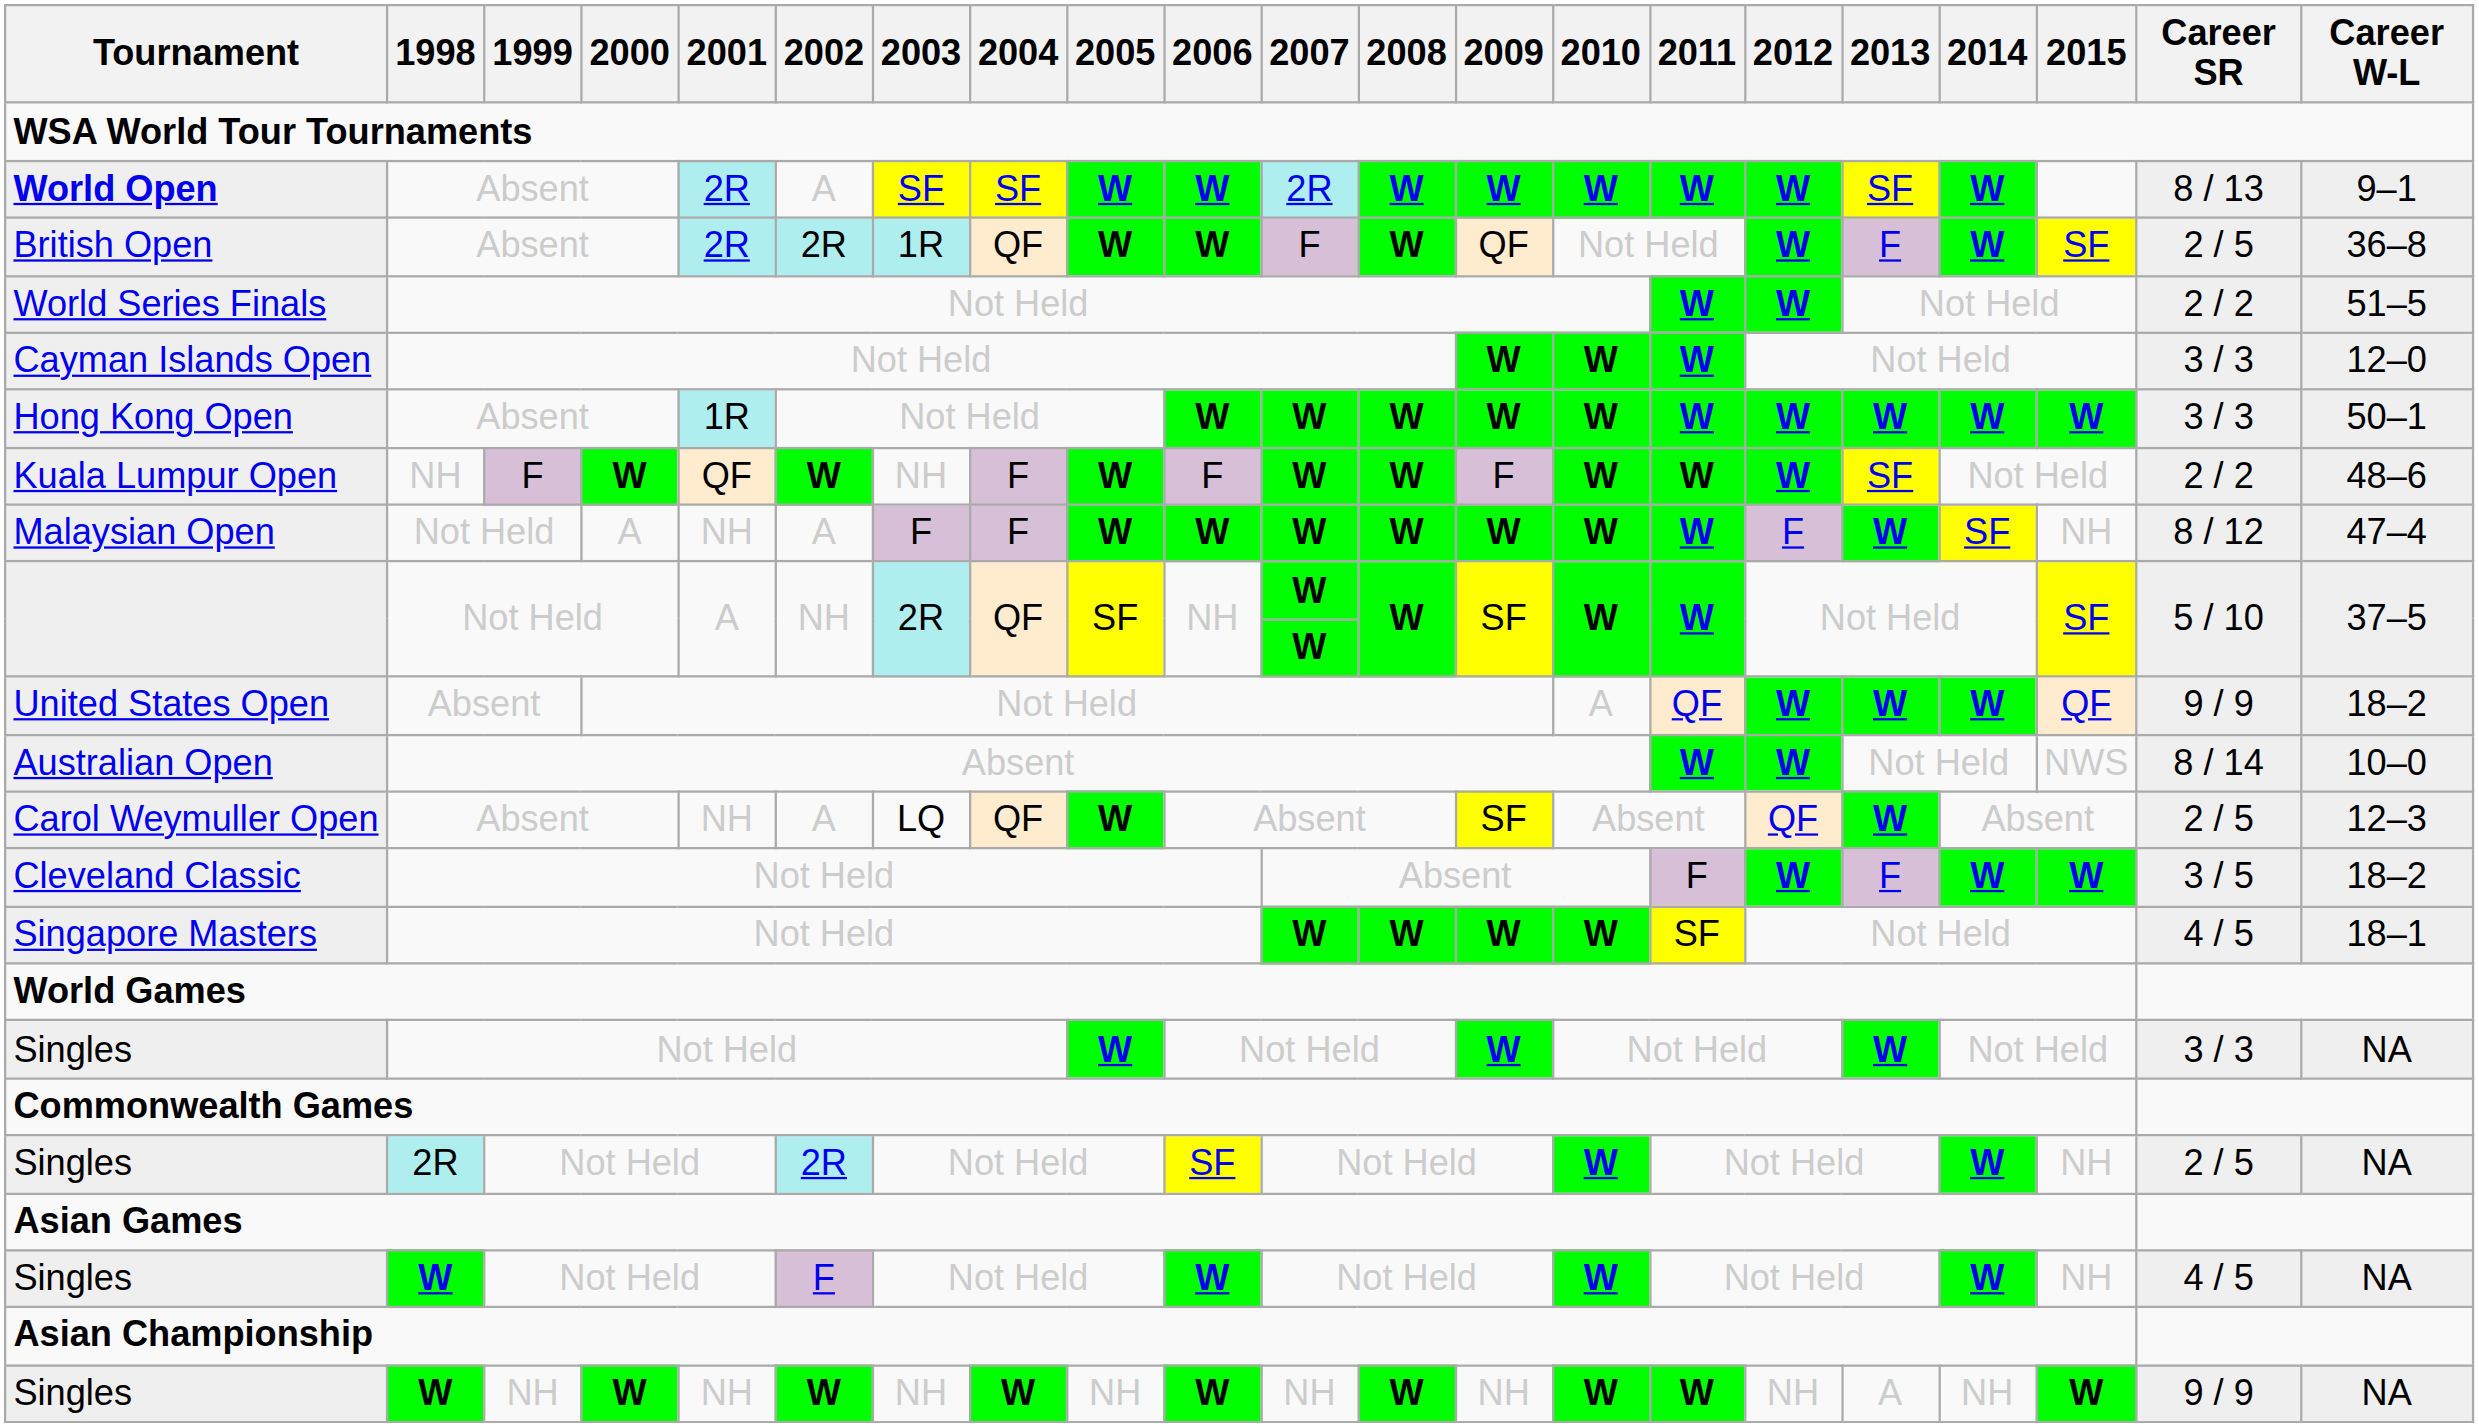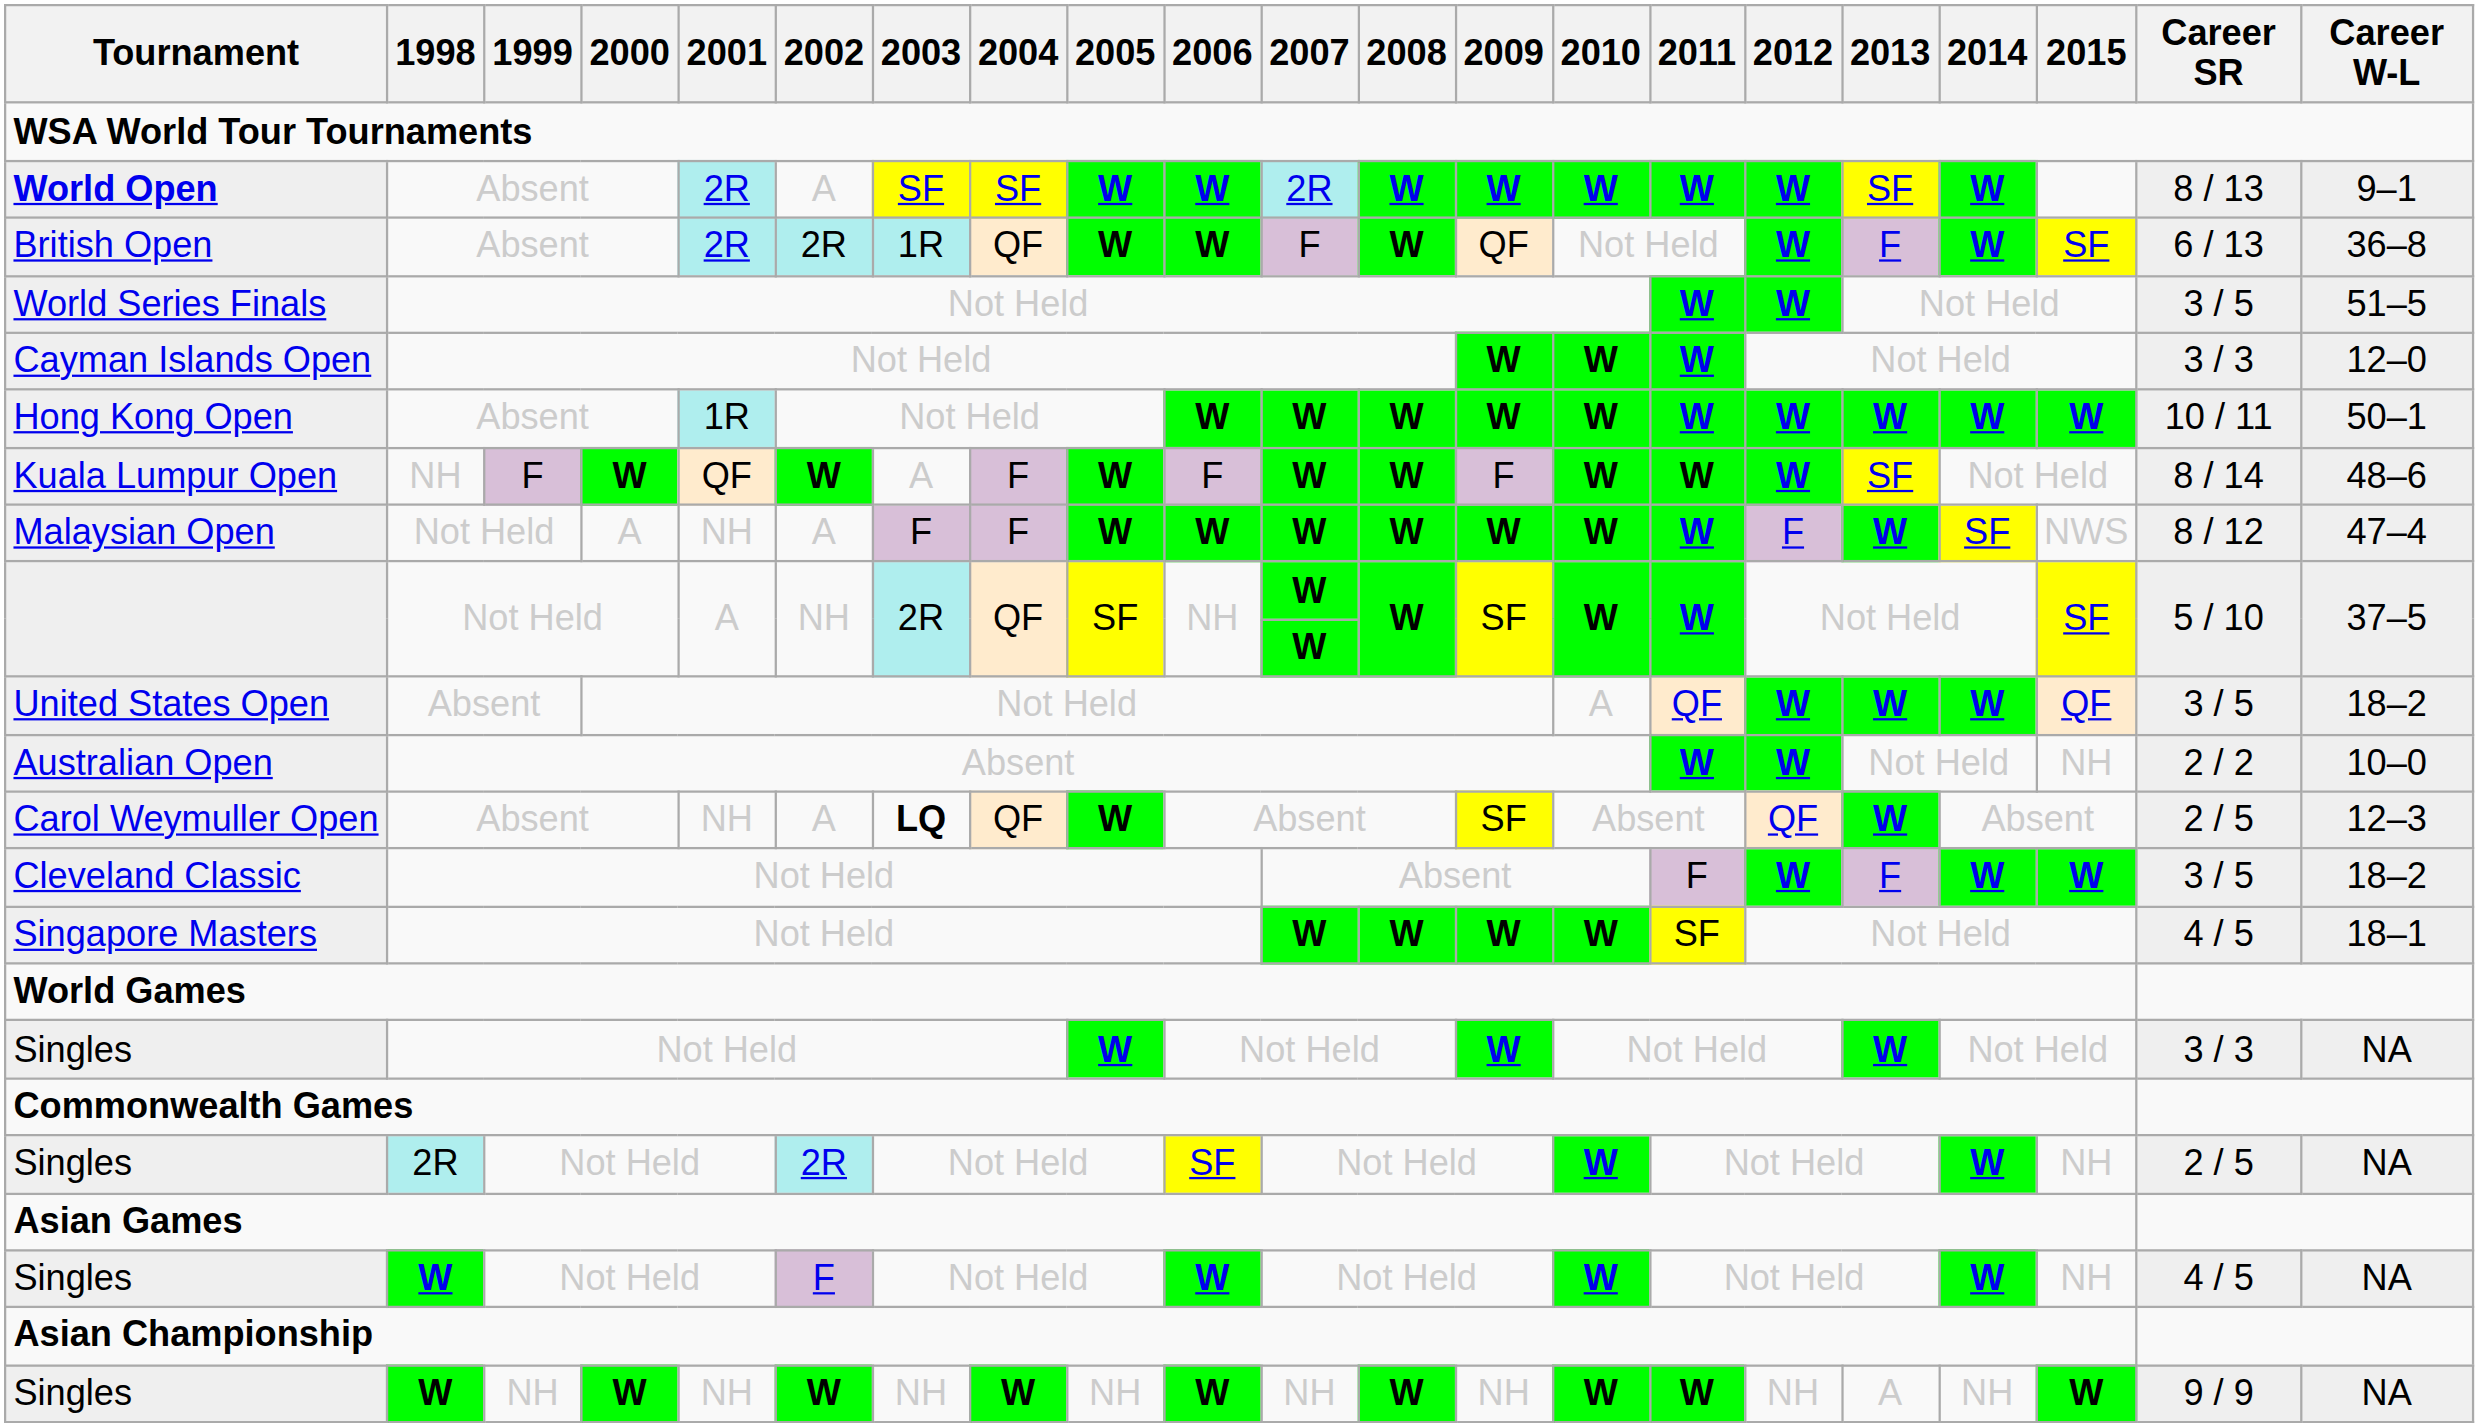British Open | Career SR: 2 / 5 -> 6 / 13
World Series Finals | Career SR: 2 / 2 -> 3 / 5
Hong Kong Open | Career SR: 3 / 3 -> 10 / 11
Kuala Lumpur Open | 2003: NH -> A
Kuala Lumpur Open | Career SR: 2 / 2 -> 8 / 14
Malaysian Open | 2015: NH -> NWS
United States Open | Career SR: 9 / 9 -> 3 / 5
Australian Open | 2015: NWS -> NH
Australian Open | Career SR: 8 / 14 -> 2 / 2
Carol Weymuller Open | 2003: normal -> bold
